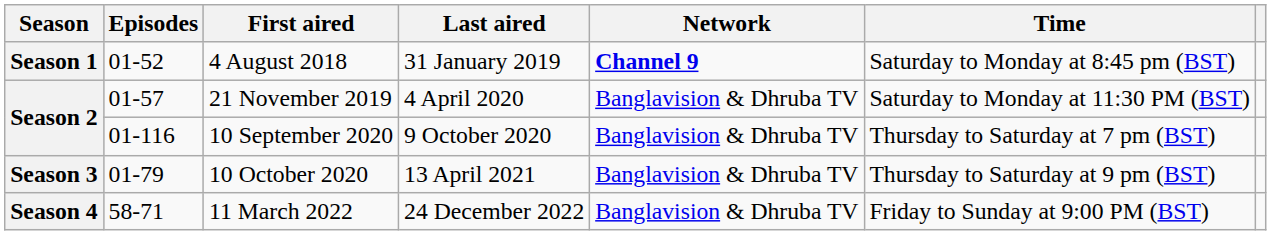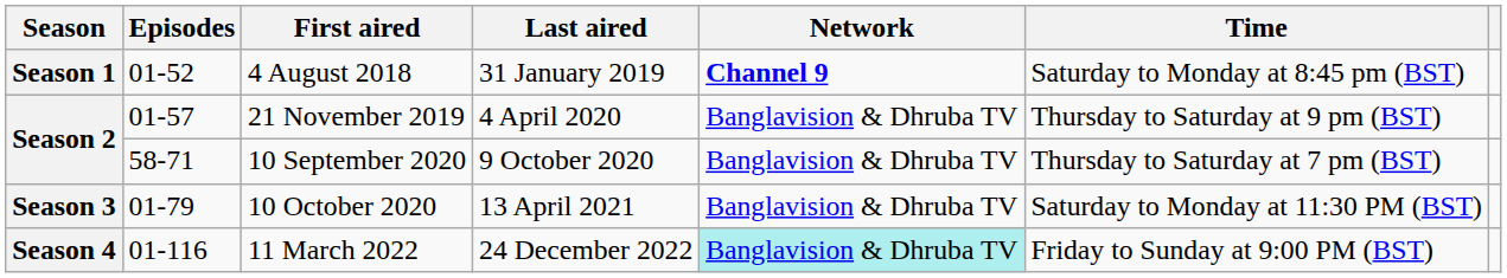21 November 2019 | Time: Saturday to Monday at 11:30 PM (BST) -> Thursday to Saturday at 9 pm (BST)
10 September 2020 | Episodes: 01-116 -> 58-71
10 October 2020 | Time: Thursday to Saturday at 9 pm (BST) -> Saturday to Monday at 11:30 PM (BST)
11 March 2022 | Episodes: 58-71 -> 01-116
11 March 2022 | Network: no background -> paleturquoise background
